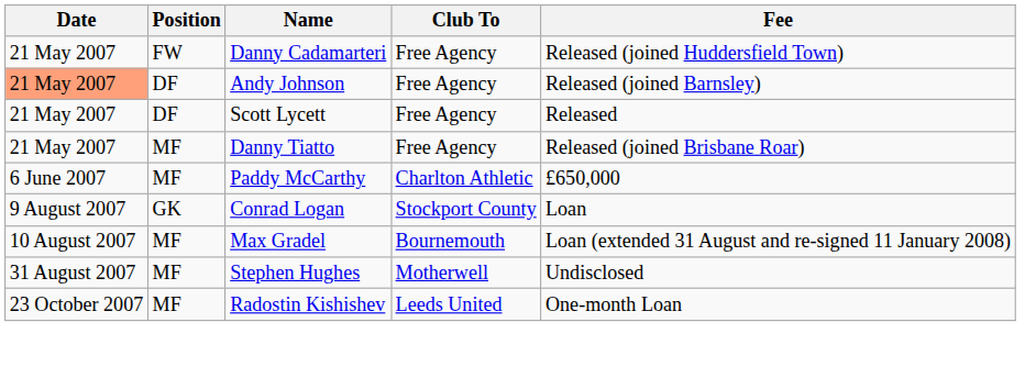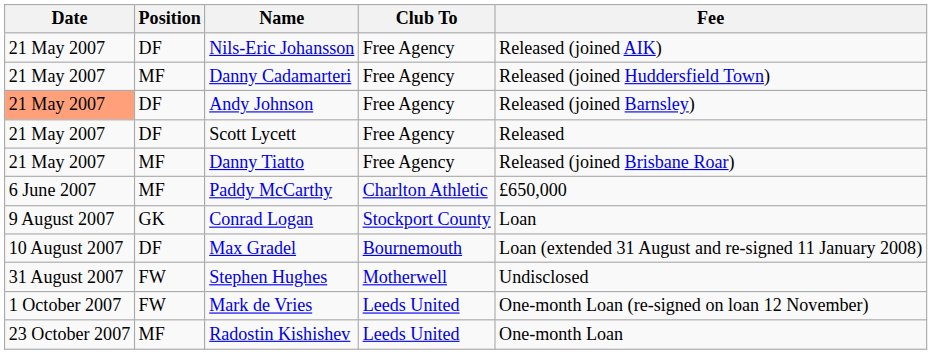+ row: 21 May 2007 | DF | Nils-Eric Johansson | Free Agency | Released (joined AIK)
Danny Cadamarteri | Position: FW -> MF
Max Gradel | Position: MF -> DF
Stephen Hughes | Position: MF -> FW
+ row: 1 October 2007 | FW | Mark de Vries | Leeds United | One-month Loan (re-signed on loan 12 November)
